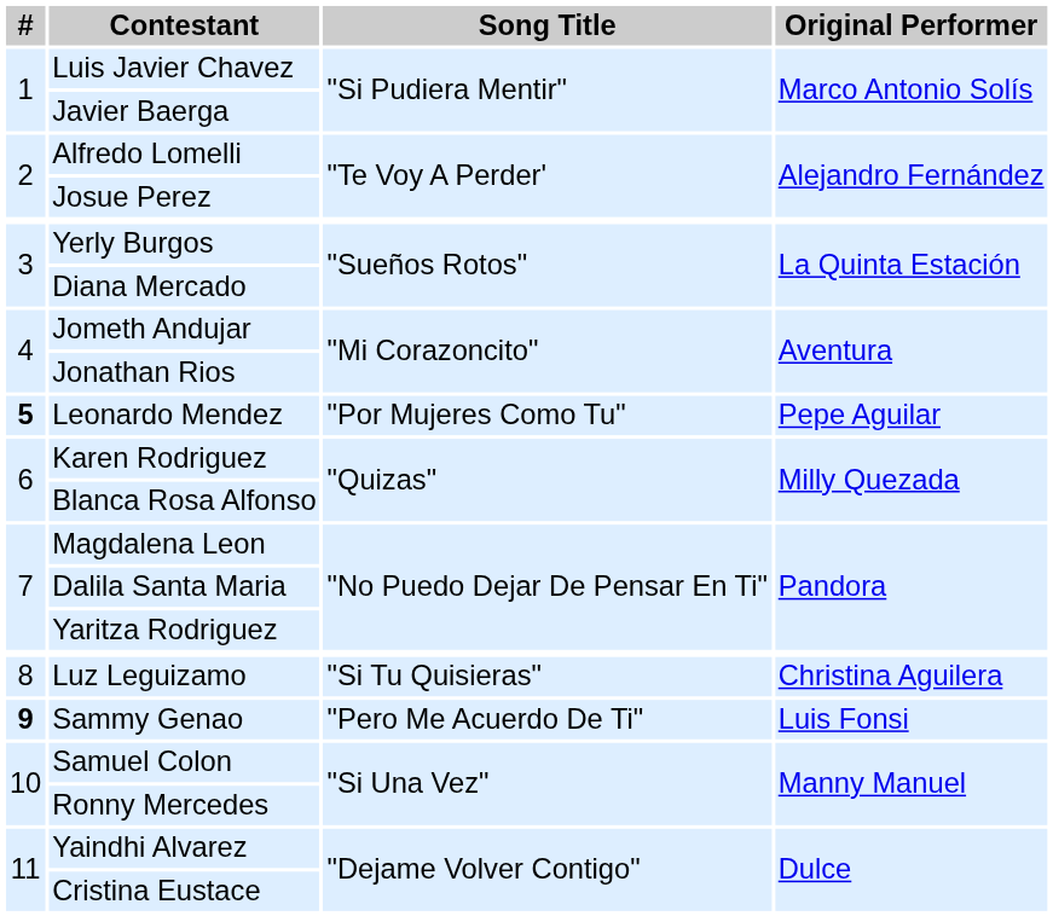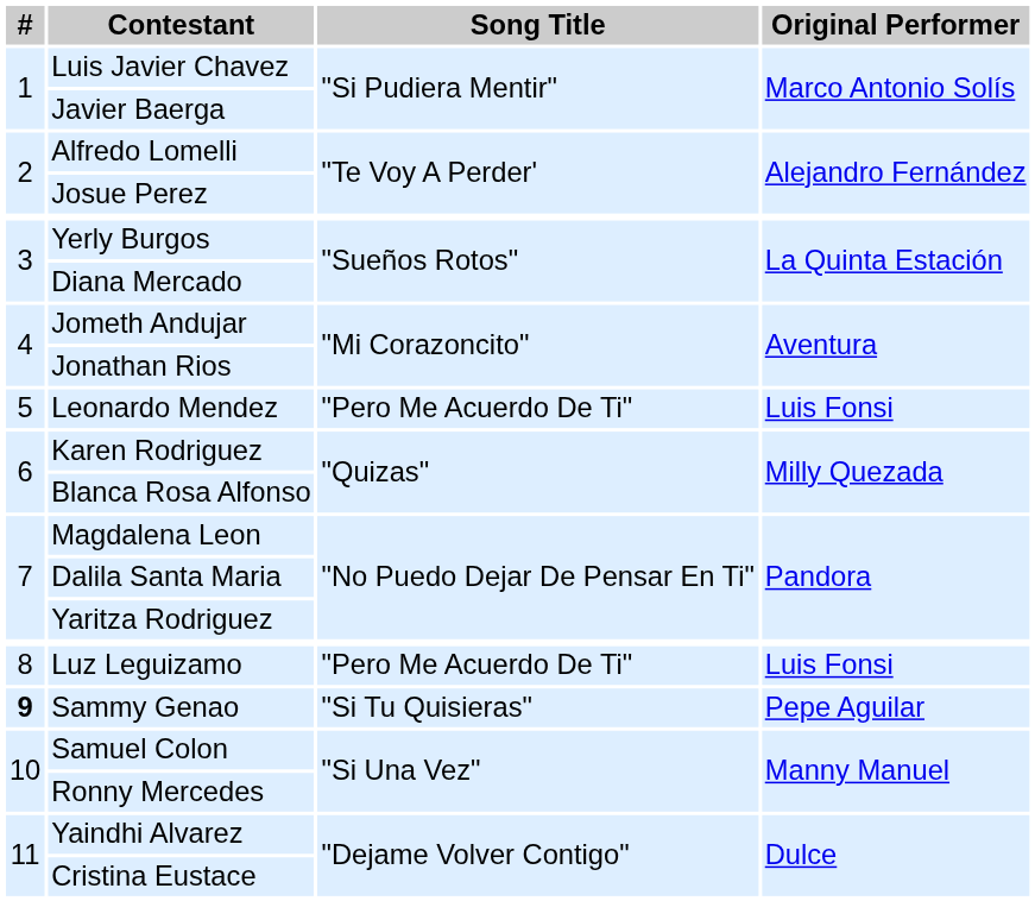Leonardo Mendez | #: bold -> normal
Leonardo Mendez | Song Title: "Por Mujeres Como Tu" -> "Pero Me Acuerdo De Ti"
Leonardo Mendez | Original Performer: Pepe Aguilar -> Luis Fonsi
Luz Leguizamo | Song Title: "Si Tu Quisieras" -> "Pero Me Acuerdo De Ti"
Luz Leguizamo | Original Performer: Christina Aguilera -> Luis Fonsi
Sammy Genao | Song Title: "Pero Me Acuerdo De Ti" -> "Si Tu Quisieras"
Sammy Genao | Original Performer: Luis Fonsi -> Pepe Aguilar
